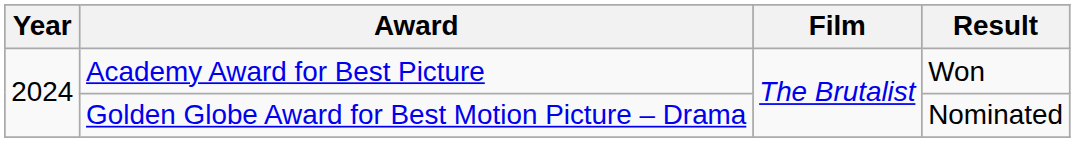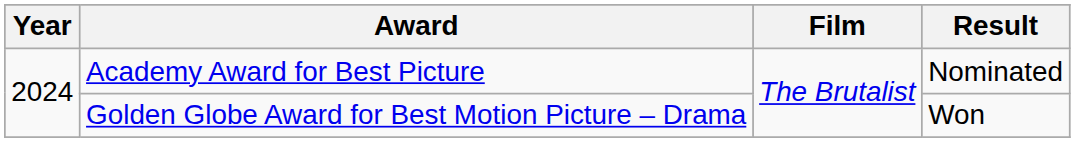Academy Award for Best Picture | Result: Won -> Nominated
Golden Globe Award for Best Motion Picture – Drama | Result: Nominated -> Won
